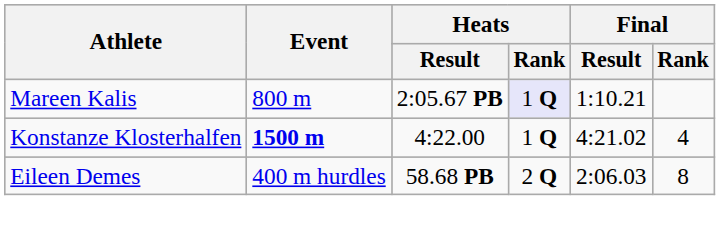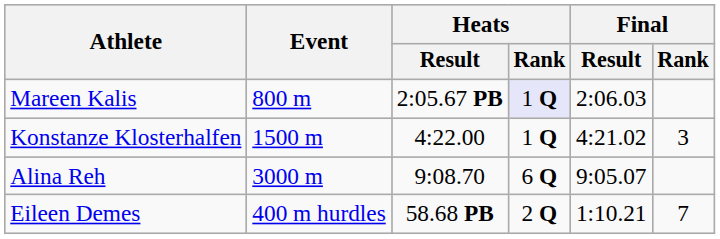Mareen Kalis | Final / Result: 1:10.21 -> 2:06.03
Konstanze Klosterhalfen | Event: bold -> normal
Konstanze Klosterhalfen | Final / Rank: 4 -> 3
+ row: Alina Reh | 3000 m | 9:08.70 | 6 Q | 9:05.07
Eileen Demes | Final / Result: 2:06.03 -> 1:10.21
Eileen Demes | Final / Rank: 8 -> 7
